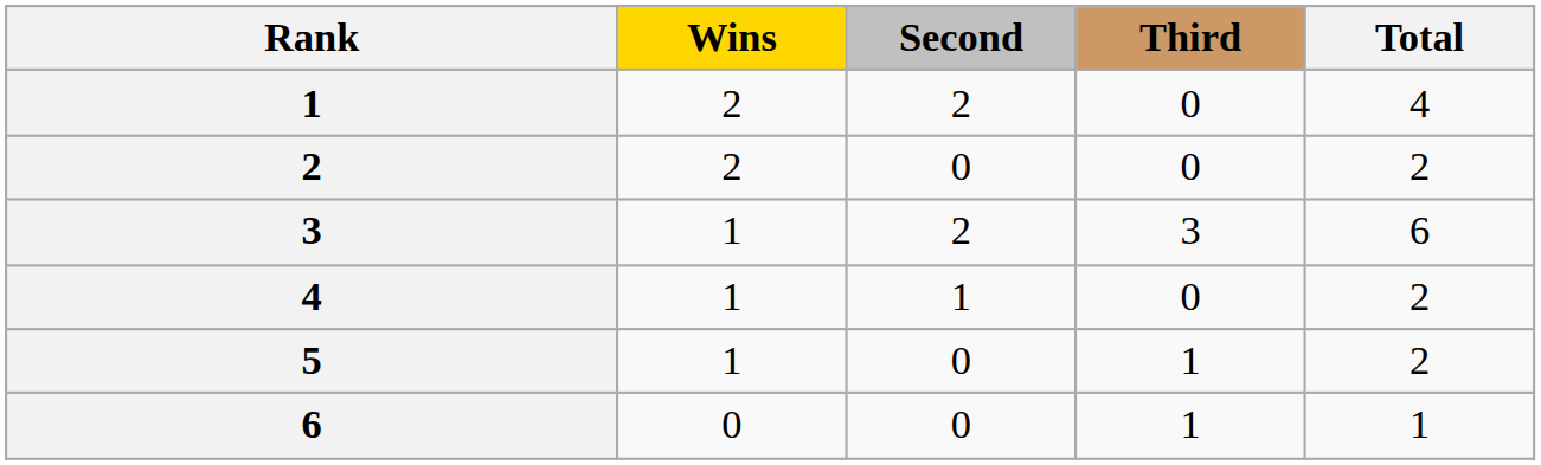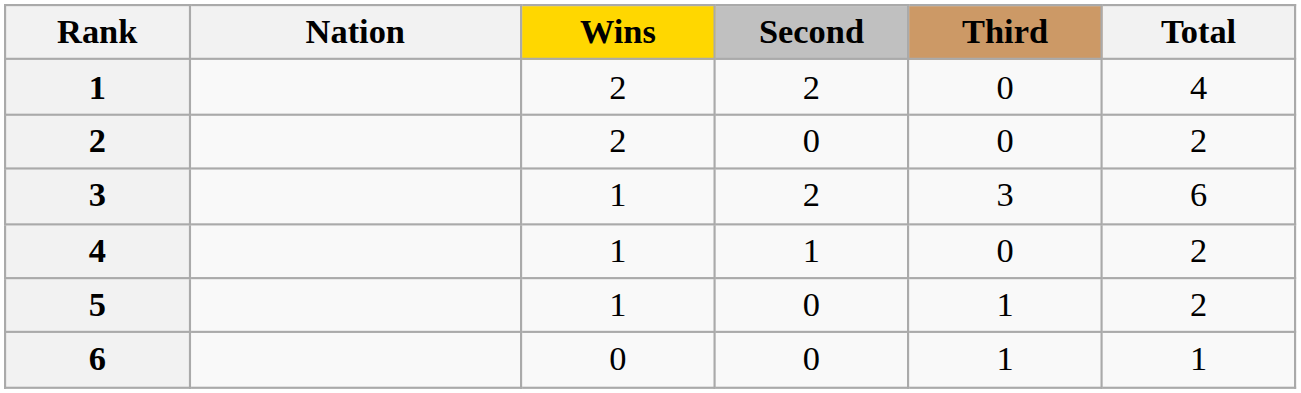+ column: Nation
